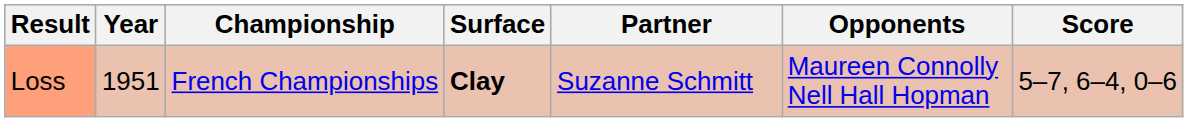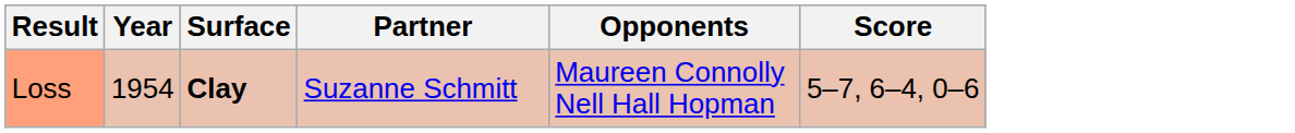- column: Championship | French Championships
Loss | Year: 1951 -> 1954
